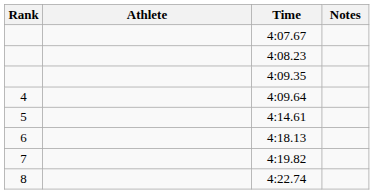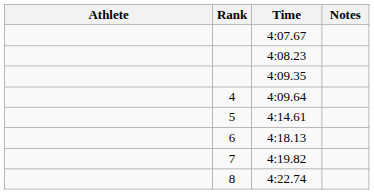columns swapped: Rank <-> Athlete
